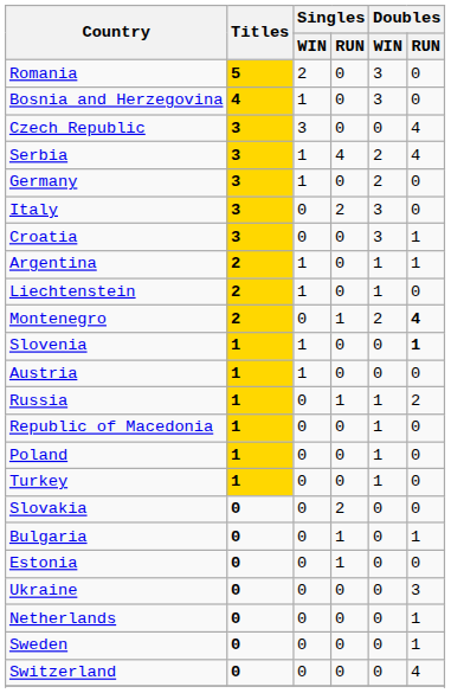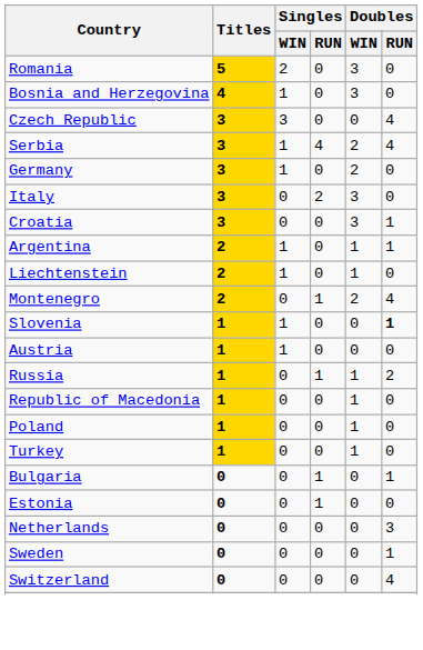Montenegro | Doubles / RUN: bold -> normal
- row: Slovakia | 0 | 0 | 2 | 0 | 0
- row: Ukraine | 0 | 0 | 0 | 0 | 3
Netherlands | Doubles / RUN: 1 -> 3
